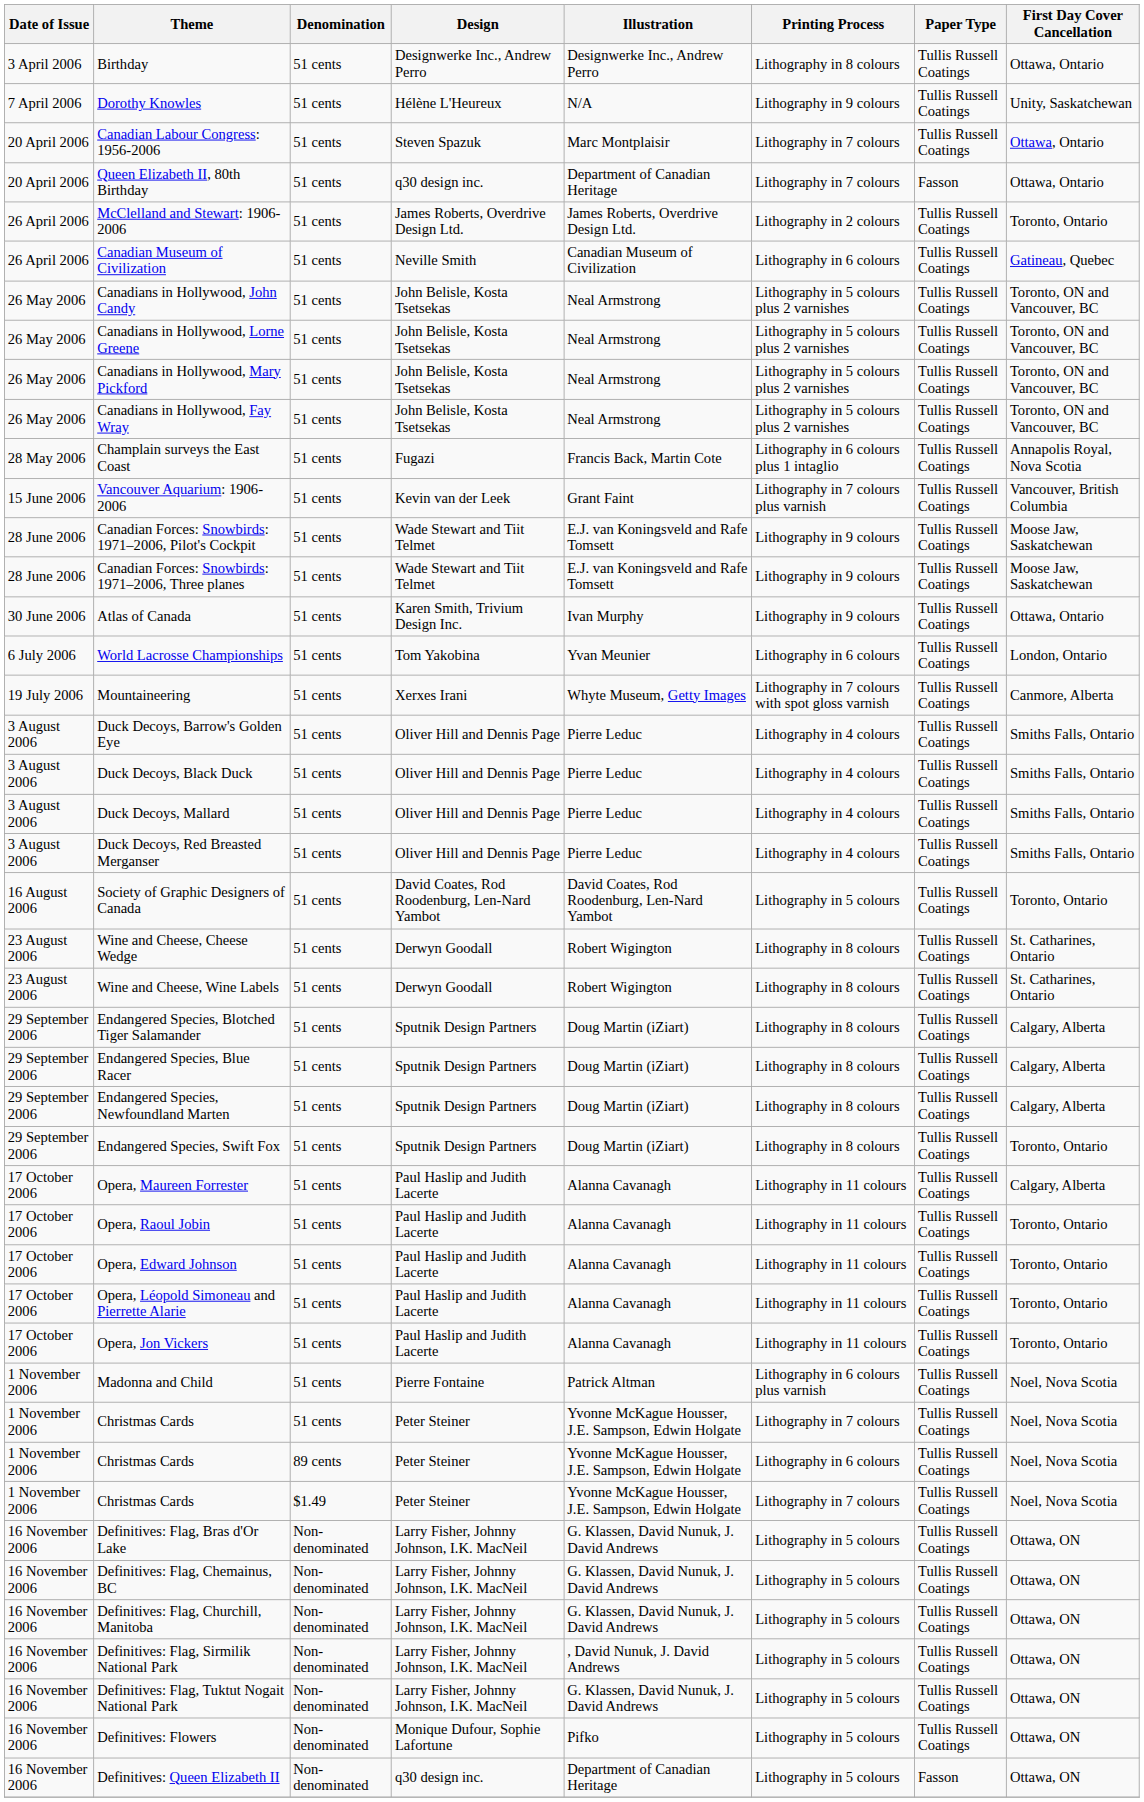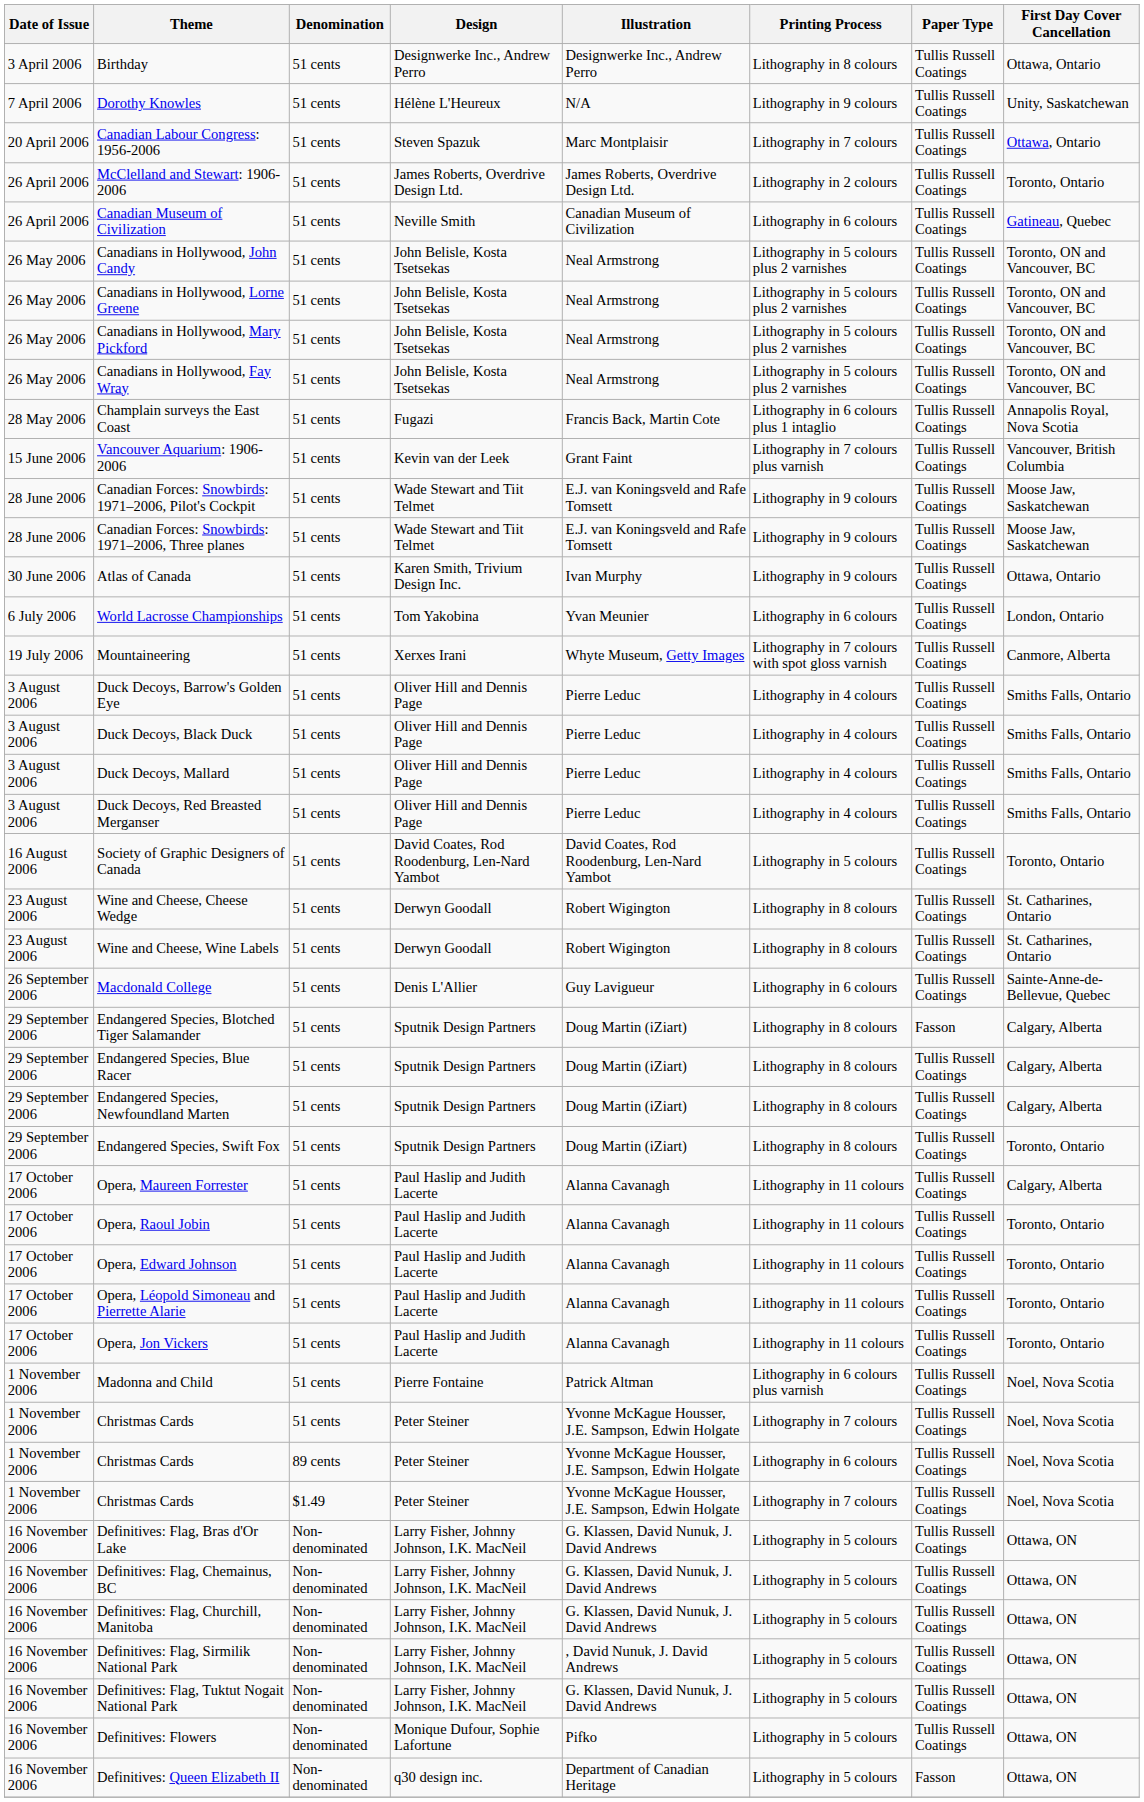- row: 20 April 2006 | Queen Elizabeth II, 80th Birthday | 51 cents | q30 design inc. | Department of Canadian Heritage | Lithography in 7 colours | Fasson | Ottawa, Ontario
+ row: 26 September 2006 | Macdonald College | 51 cents | Denis L'Allier | Guy Lavigueur | Lithography in 6 colours | Tullis Russell Coatings | Sainte-Anne-de-Bellevue, Quebec
Endangered Species, Blotched Tiger Salamander | Paper Type: Tullis Russell Coatings -> Fasson
